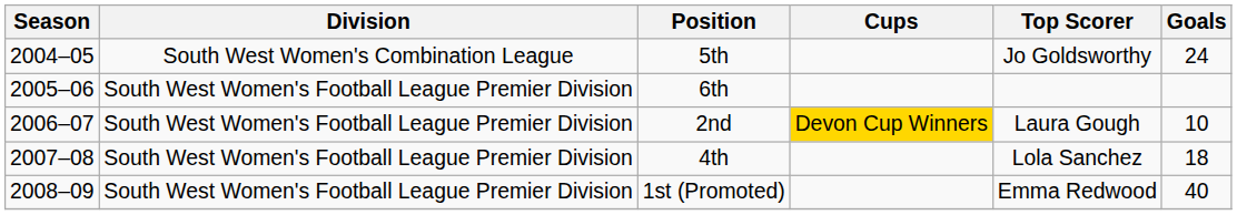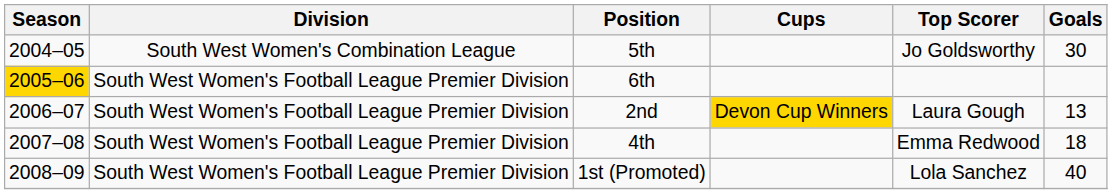5th | Goals: 24 -> 30
6th | Season: no background -> gold background
2nd | Goals: 10 -> 13
4th | Top Scorer: Lola Sanchez -> Emma Redwood
1st (Promoted) | Top Scorer: Emma Redwood -> Lola Sanchez
